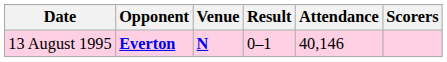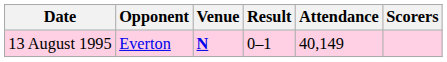13 August 1995 | Opponent: bold -> normal
13 August 1995 | Attendance: 40,146 -> 40,149
